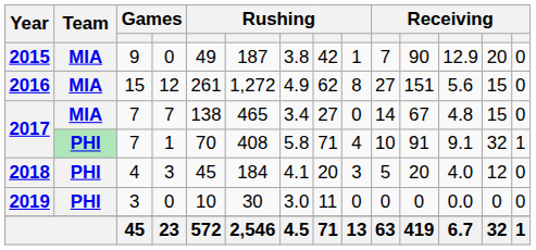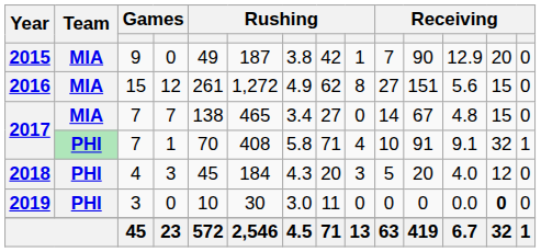2018 | column 7: 4.1 -> 4.3
2019 | column 13: normal -> bold
